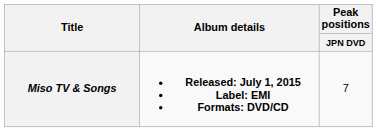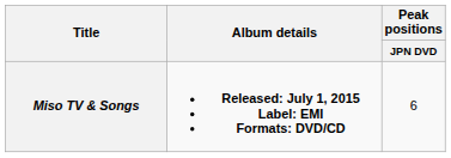Miso TV & Songs | Peak positions / JPN DVD: 7 -> 6
